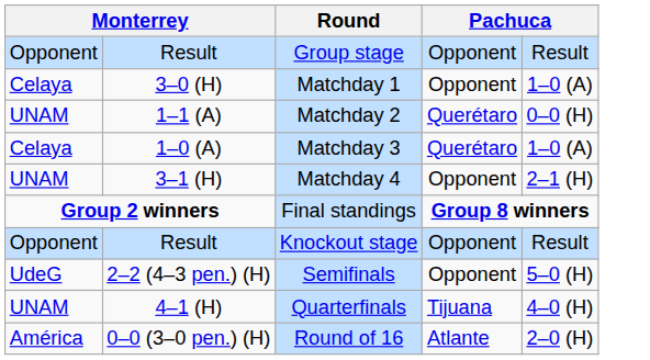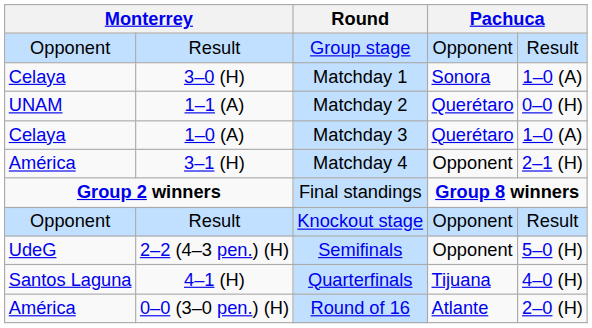3–0 (H) | column 6: Opponent -> Sonora
3–1 (H) | column 1: UNAM -> América
4–1 (H) | column 1: UNAM -> Santos Laguna
